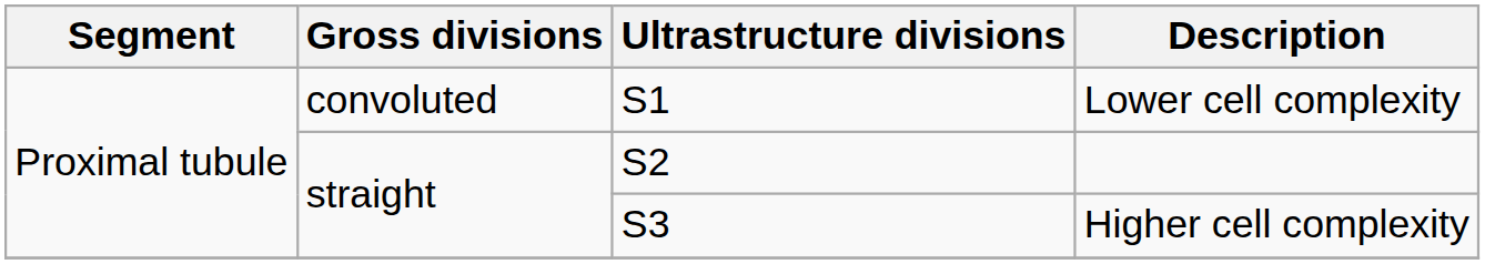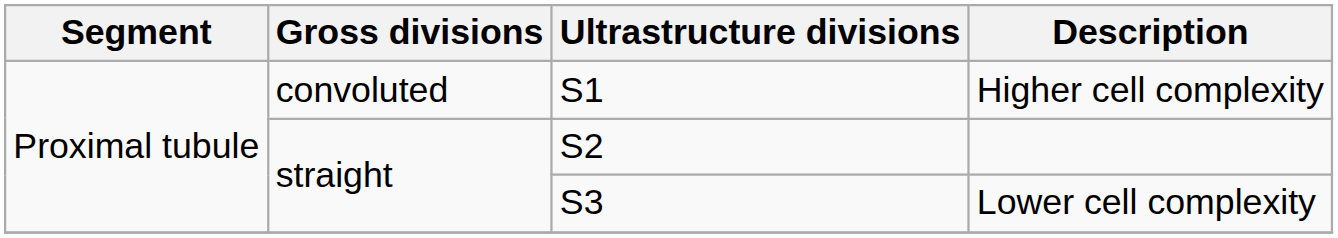S1 | Description: Lower cell complexity -> Higher cell complexity
S3 | Description: Higher cell complexity -> Lower cell complexity
